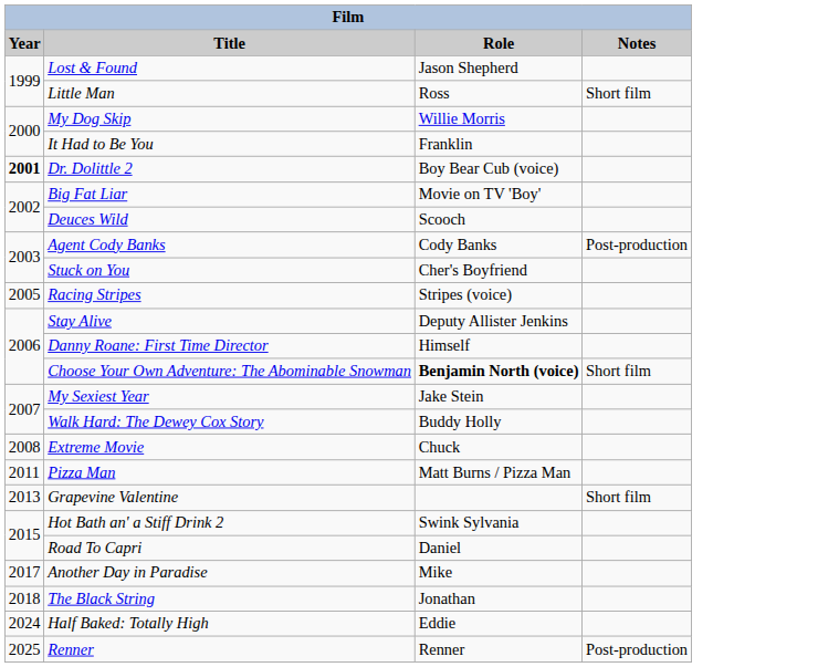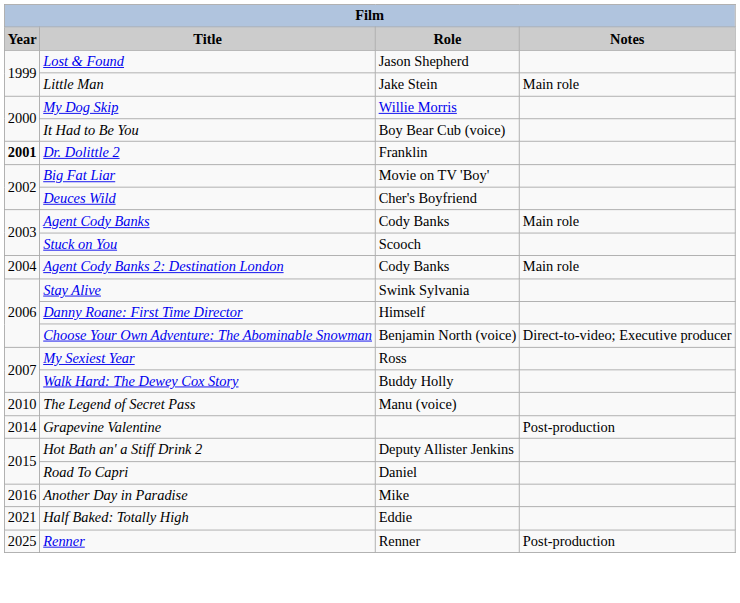Little Man | Role: Ross -> Jake Stein
Little Man | Notes: Short film -> Main role
It Had to Be You | Role: Franklin -> Boy Bear Cub (voice)
Dr. Dolittle 2 | Role: Boy Bear Cub (voice) -> Franklin
Deuces Wild | Role: Scooch -> Cher's Boyfriend
Agent Cody Banks | Notes: Post-production -> Main role
Stuck on You | Role: Cher's Boyfriend -> Scooch
+ row: 2004 | Agent Cody Banks 2: Destination London | Cody Banks | Main role
- row: 2005 | Racing Stripes | Stripes (voice)
Stay Alive | Role: Deputy Allister Jenkins -> Swink Sylvania
Choose Your Own Adventure: The Abominable Snowman | Role: bold -> normal
Choose Your Own Adventure: The Abominable Snowman | Notes: Short film -> Direct-to-video; Executive producer
My Sexiest Year | Role: Jake Stein -> Ross
- row: 2008 | Extreme Movie | Chuck
+ row: 2010 | The Legend of Secret Pass | Manu (voice)
- row: 2011 | Pizza Man | Matt Burns / Pizza Man
Grapevine Valentine | Year: 2013 -> 2014
Grapevine Valentine | Notes: Short film -> Post-production
Hot Bath an' a Stiff Drink 2 | Role: Swink Sylvania -> Deputy Allister Jenkins
Another Day in Paradise | Year: 2017 -> 2016
- row: 2018 | The Black String | Jonathan
Half Baked: Totally High | Year: 2024 -> 2021
